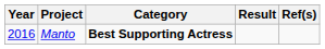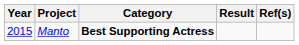Manto | Year: 2016 -> 2015
